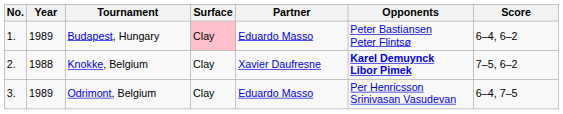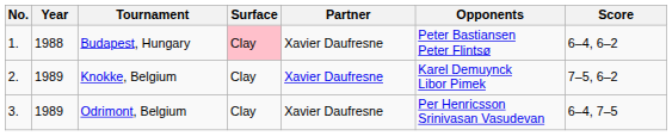Budapest, Hungary | Year: 1989 -> 1988
Budapest, Hungary | Partner: Eduardo Masso -> Xavier Daufresne
Knokke, Belgium | Year: 1988 -> 1989
Knokke, Belgium | Opponents: bold -> normal
Odrimont, Belgium | Partner: Eduardo Masso -> Xavier Daufresne
